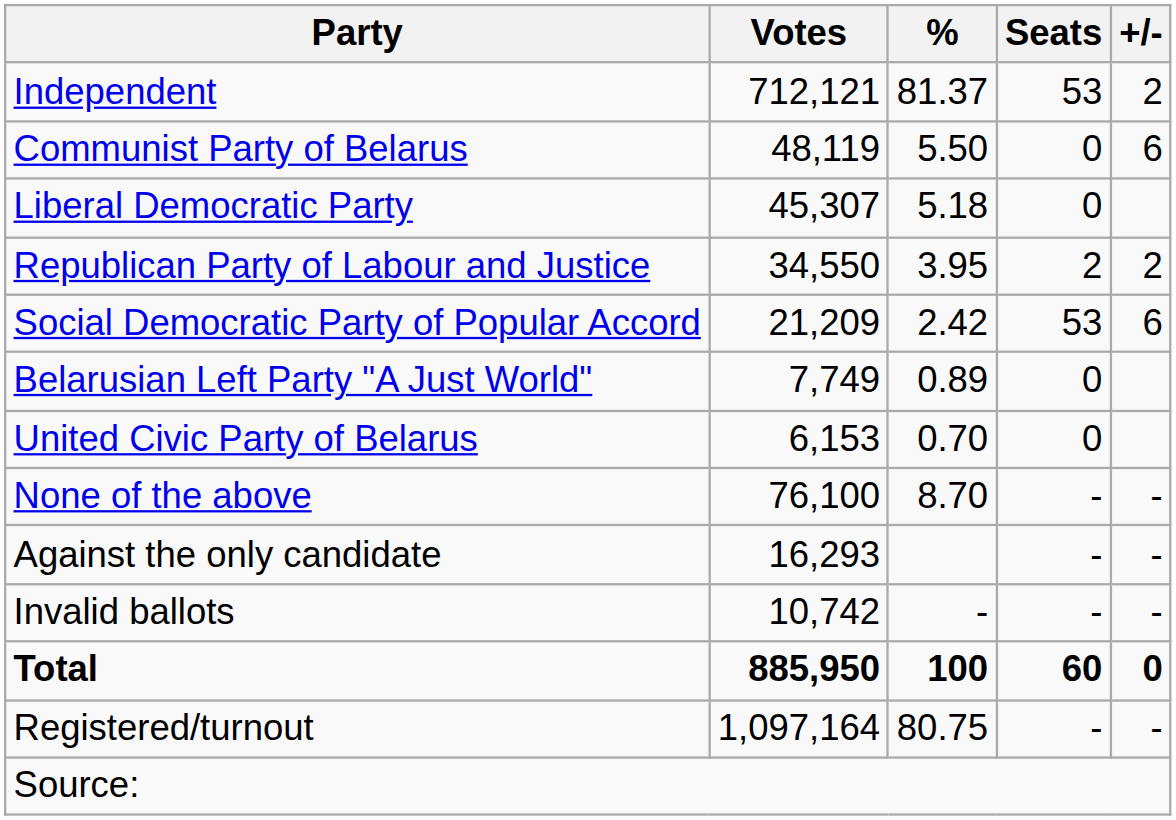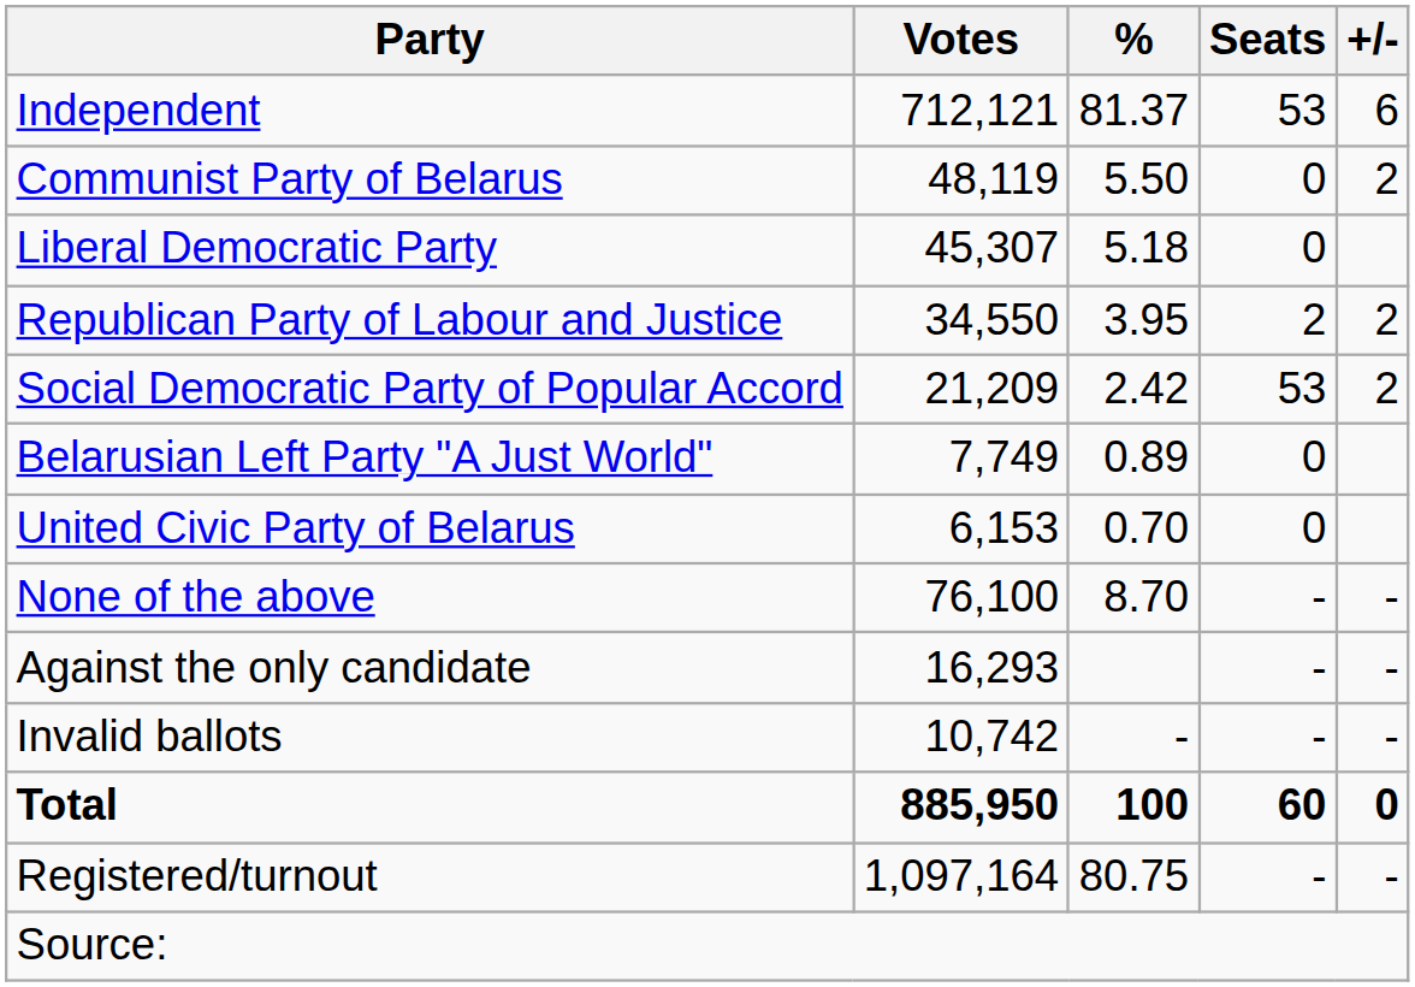Independent | +/-: 2 -> 6
Communist Party of Belarus | +/-: 6 -> 2
Social Democratic Party of Popular Accord | +/-: 6 -> 2
